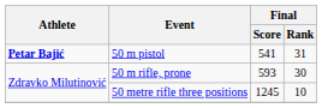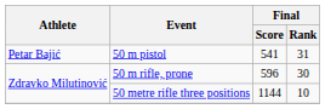50 m pistol | Athlete: bold -> normal
50 m rifle, prone | Final / Score: 593 -> 596
50 metre rifle three positions | Final / Score: 1245 -> 1144
